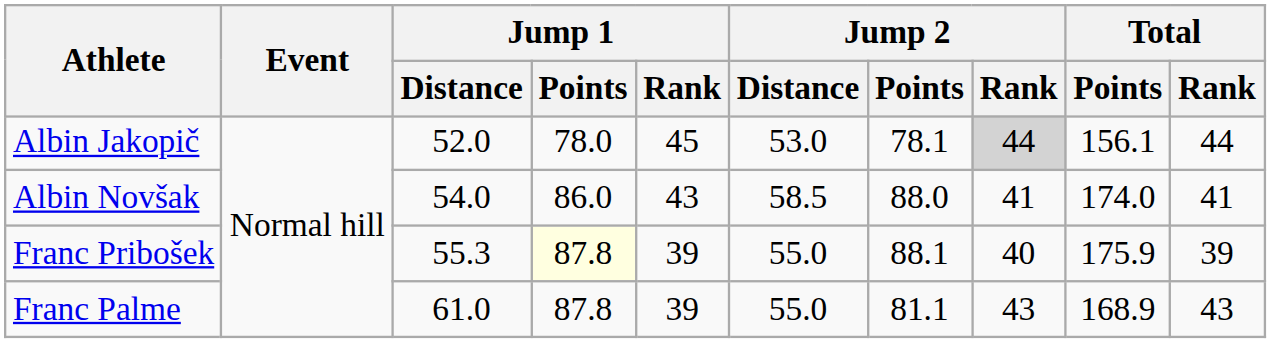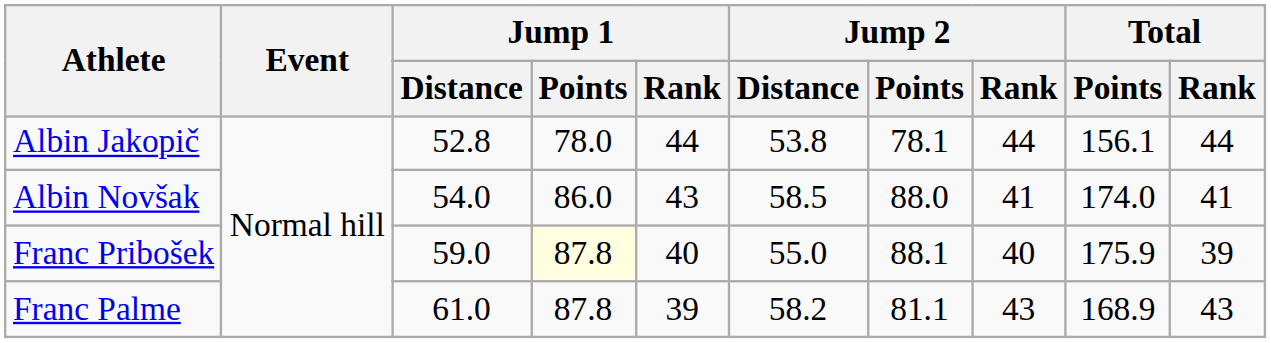Albin Jakopič | Jump 1 / Distance: 52.0 -> 52.8
Albin Jakopič | Jump 1 / Rank: 45 -> 44
Albin Jakopič | Jump 2 / Distance: 53.0 -> 53.8
Albin Jakopič | Jump 2 / Rank: lightgrey background -> no background
Franc Pribošek | Jump 1 / Distance: 55.3 -> 59.0
Franc Pribošek | Jump 1 / Rank: 39 -> 40
Franc Palme | Jump 2 / Distance: 55.0 -> 58.2
